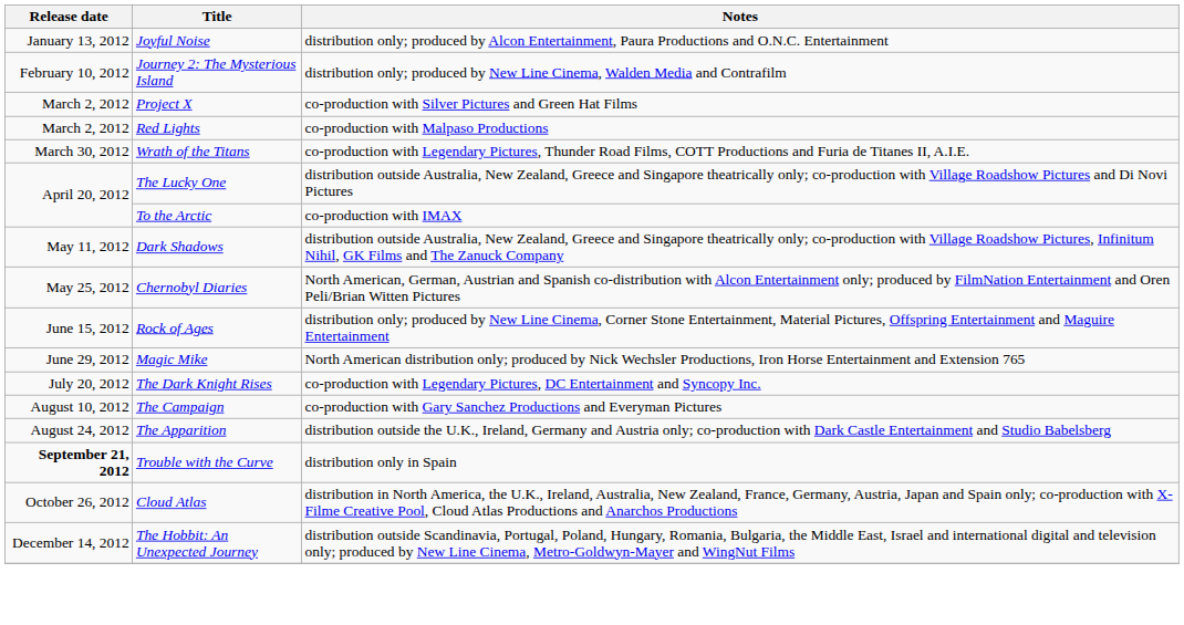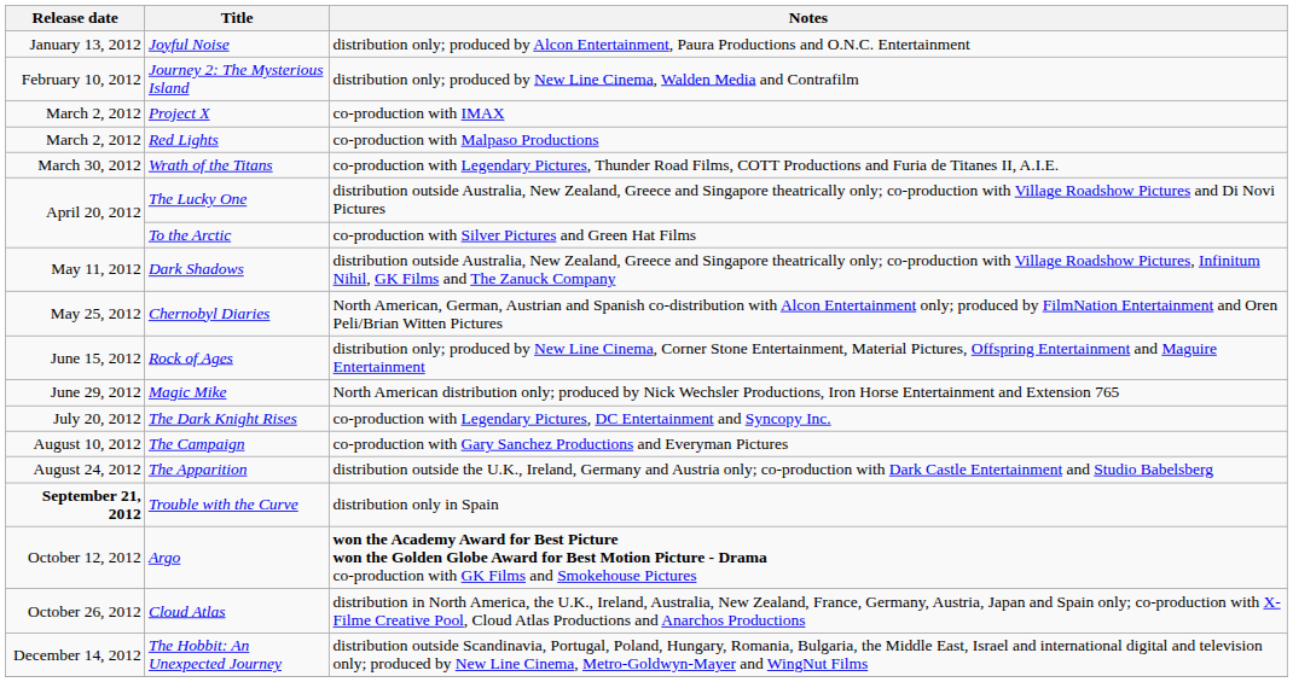Project X | Notes: co-production with Silver Pictures and Green Hat Films -> co-production with IMAX
To the Arctic | Notes: co-production with IMAX -> co-production with Silver Pictures and Green Hat Films
+ row: October 12, 2012 | Argo | won the Academy Award for Best Picture won the Golden Globe Award for Best Motion Picture - Drama co-production with GK Films and Smokehouse Pictures
